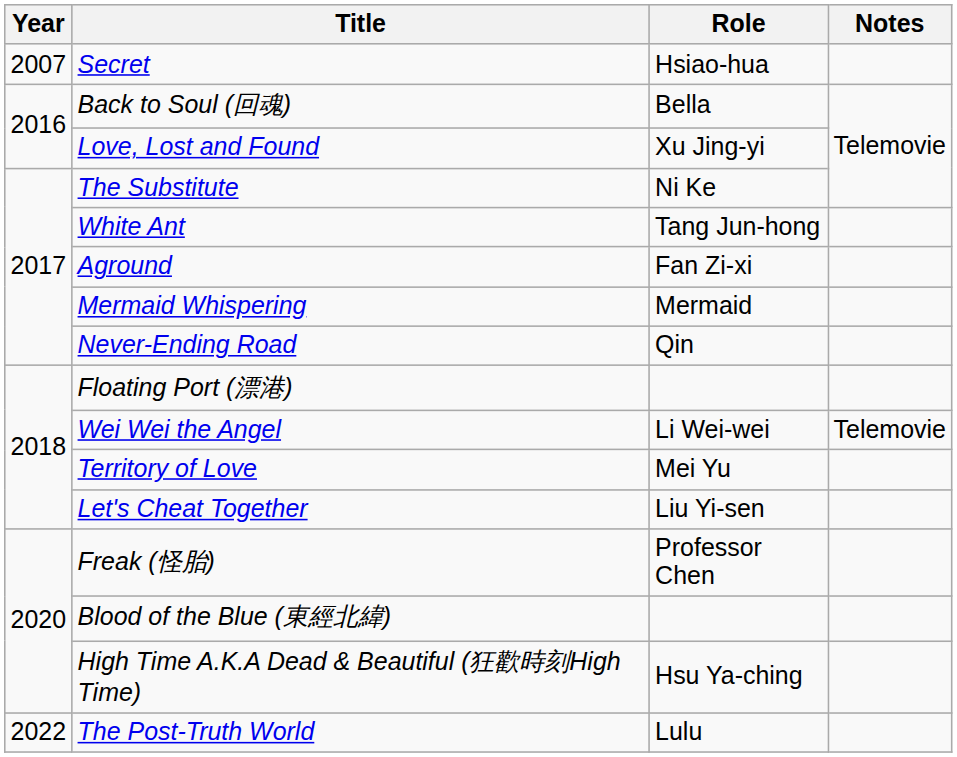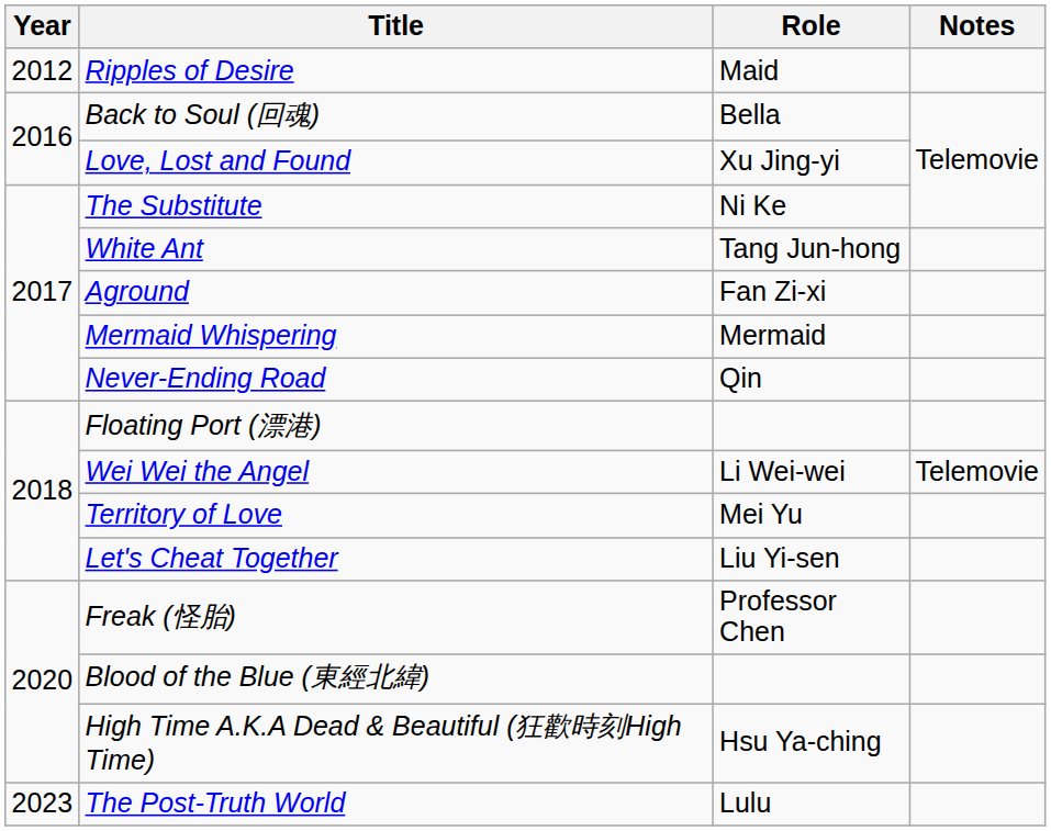- row: 2007 | Secret | Hsiao-hua
+ row: 2012 | Ripples of Desire | Maid
The Post-Truth World | Year: 2022 -> 2023
